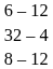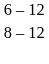- row: 32 – 4
